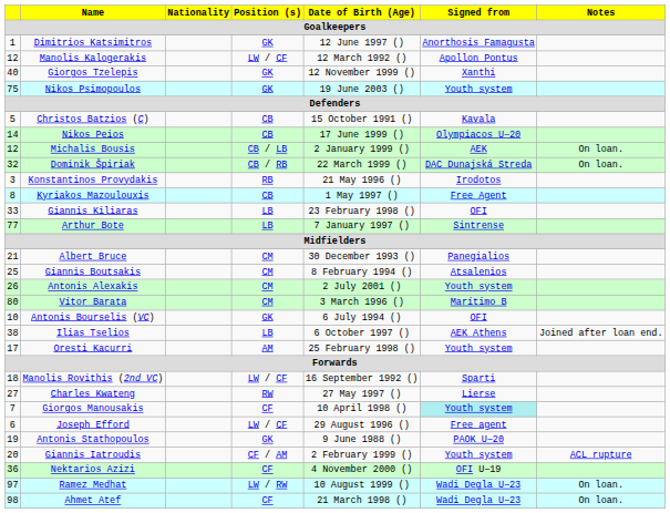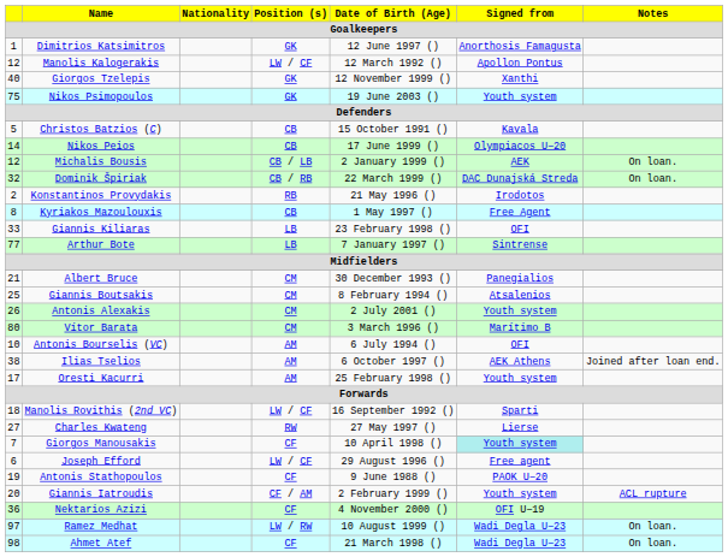Konstantinos Provydakis | column 1: 3 -> 2
Antonis Bourselis (VC) | Position (s): GK -> AM
Ilias Tselios | Position (s): LB -> AM
Antonis Stathopoulos | Position (s): GK -> CF
